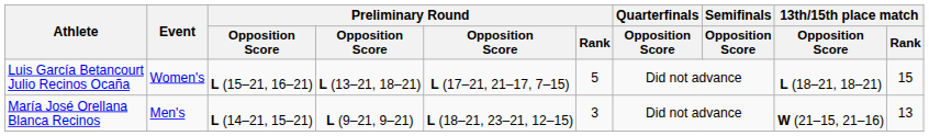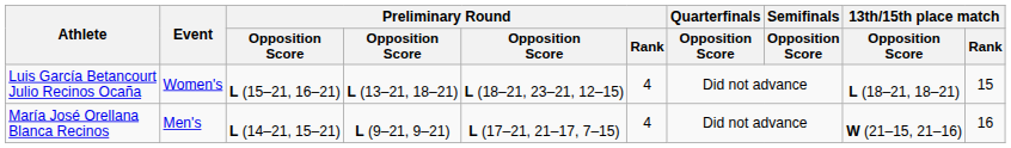Luis García Betancourt Julio Recinos Ocaña | column 5: L (17–21, 21–17, 7–15) -> L (18–21, 23–21, 12–15)
Luis García Betancourt Julio Recinos Ocaña | Preliminary Round / Rank: 5 -> 4
María José Orellana Blanca Recinos | column 5: L (18–21, 23–21, 12–15) -> L (17–21, 21–17, 7–15)
María José Orellana Blanca Recinos | Preliminary Round / Rank: 3 -> 4
María José Orellana Blanca Recinos | 13th/15th place match / Rank: 13 -> 16
